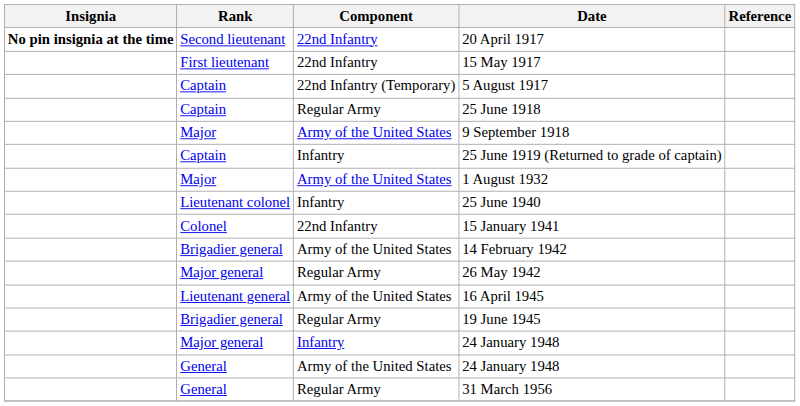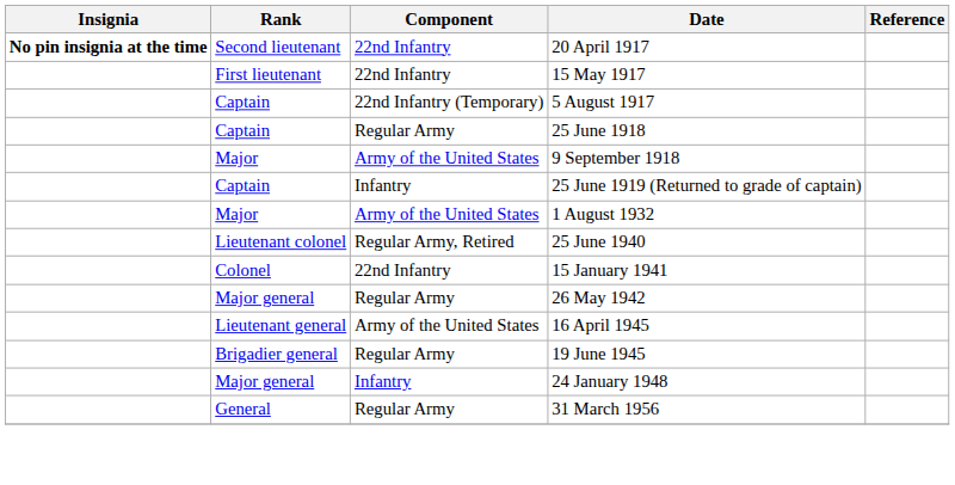25 June 1940 | Component: Infantry -> Regular Army, Retired
- row: Brigadier general | Army of the United States | 14 February 1942
- row: General | Army of the United States | 24 January 1948
